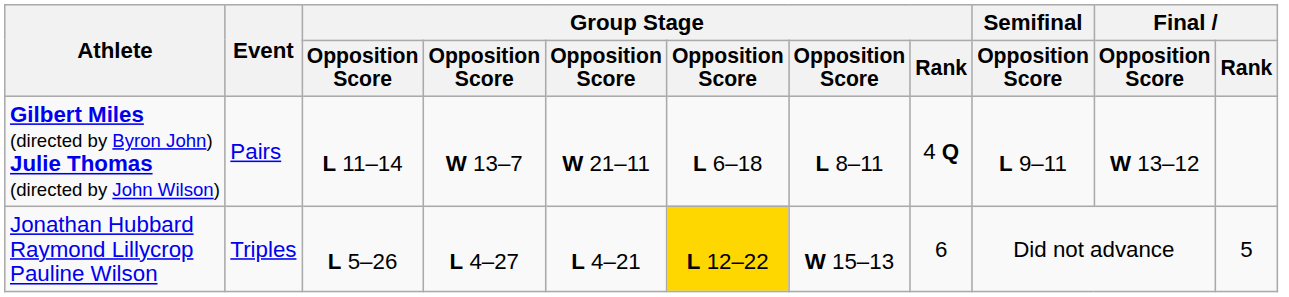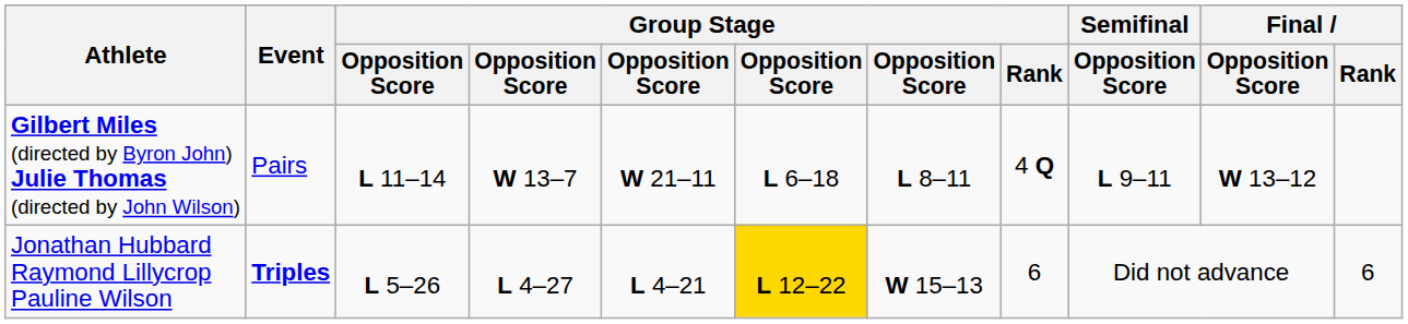Jonathan Hubbard Raymond Lillycrop Pauline Wilson | Event: normal -> bold
Jonathan Hubbard Raymond Lillycrop Pauline Wilson | Final / Rank: 5 -> 6
